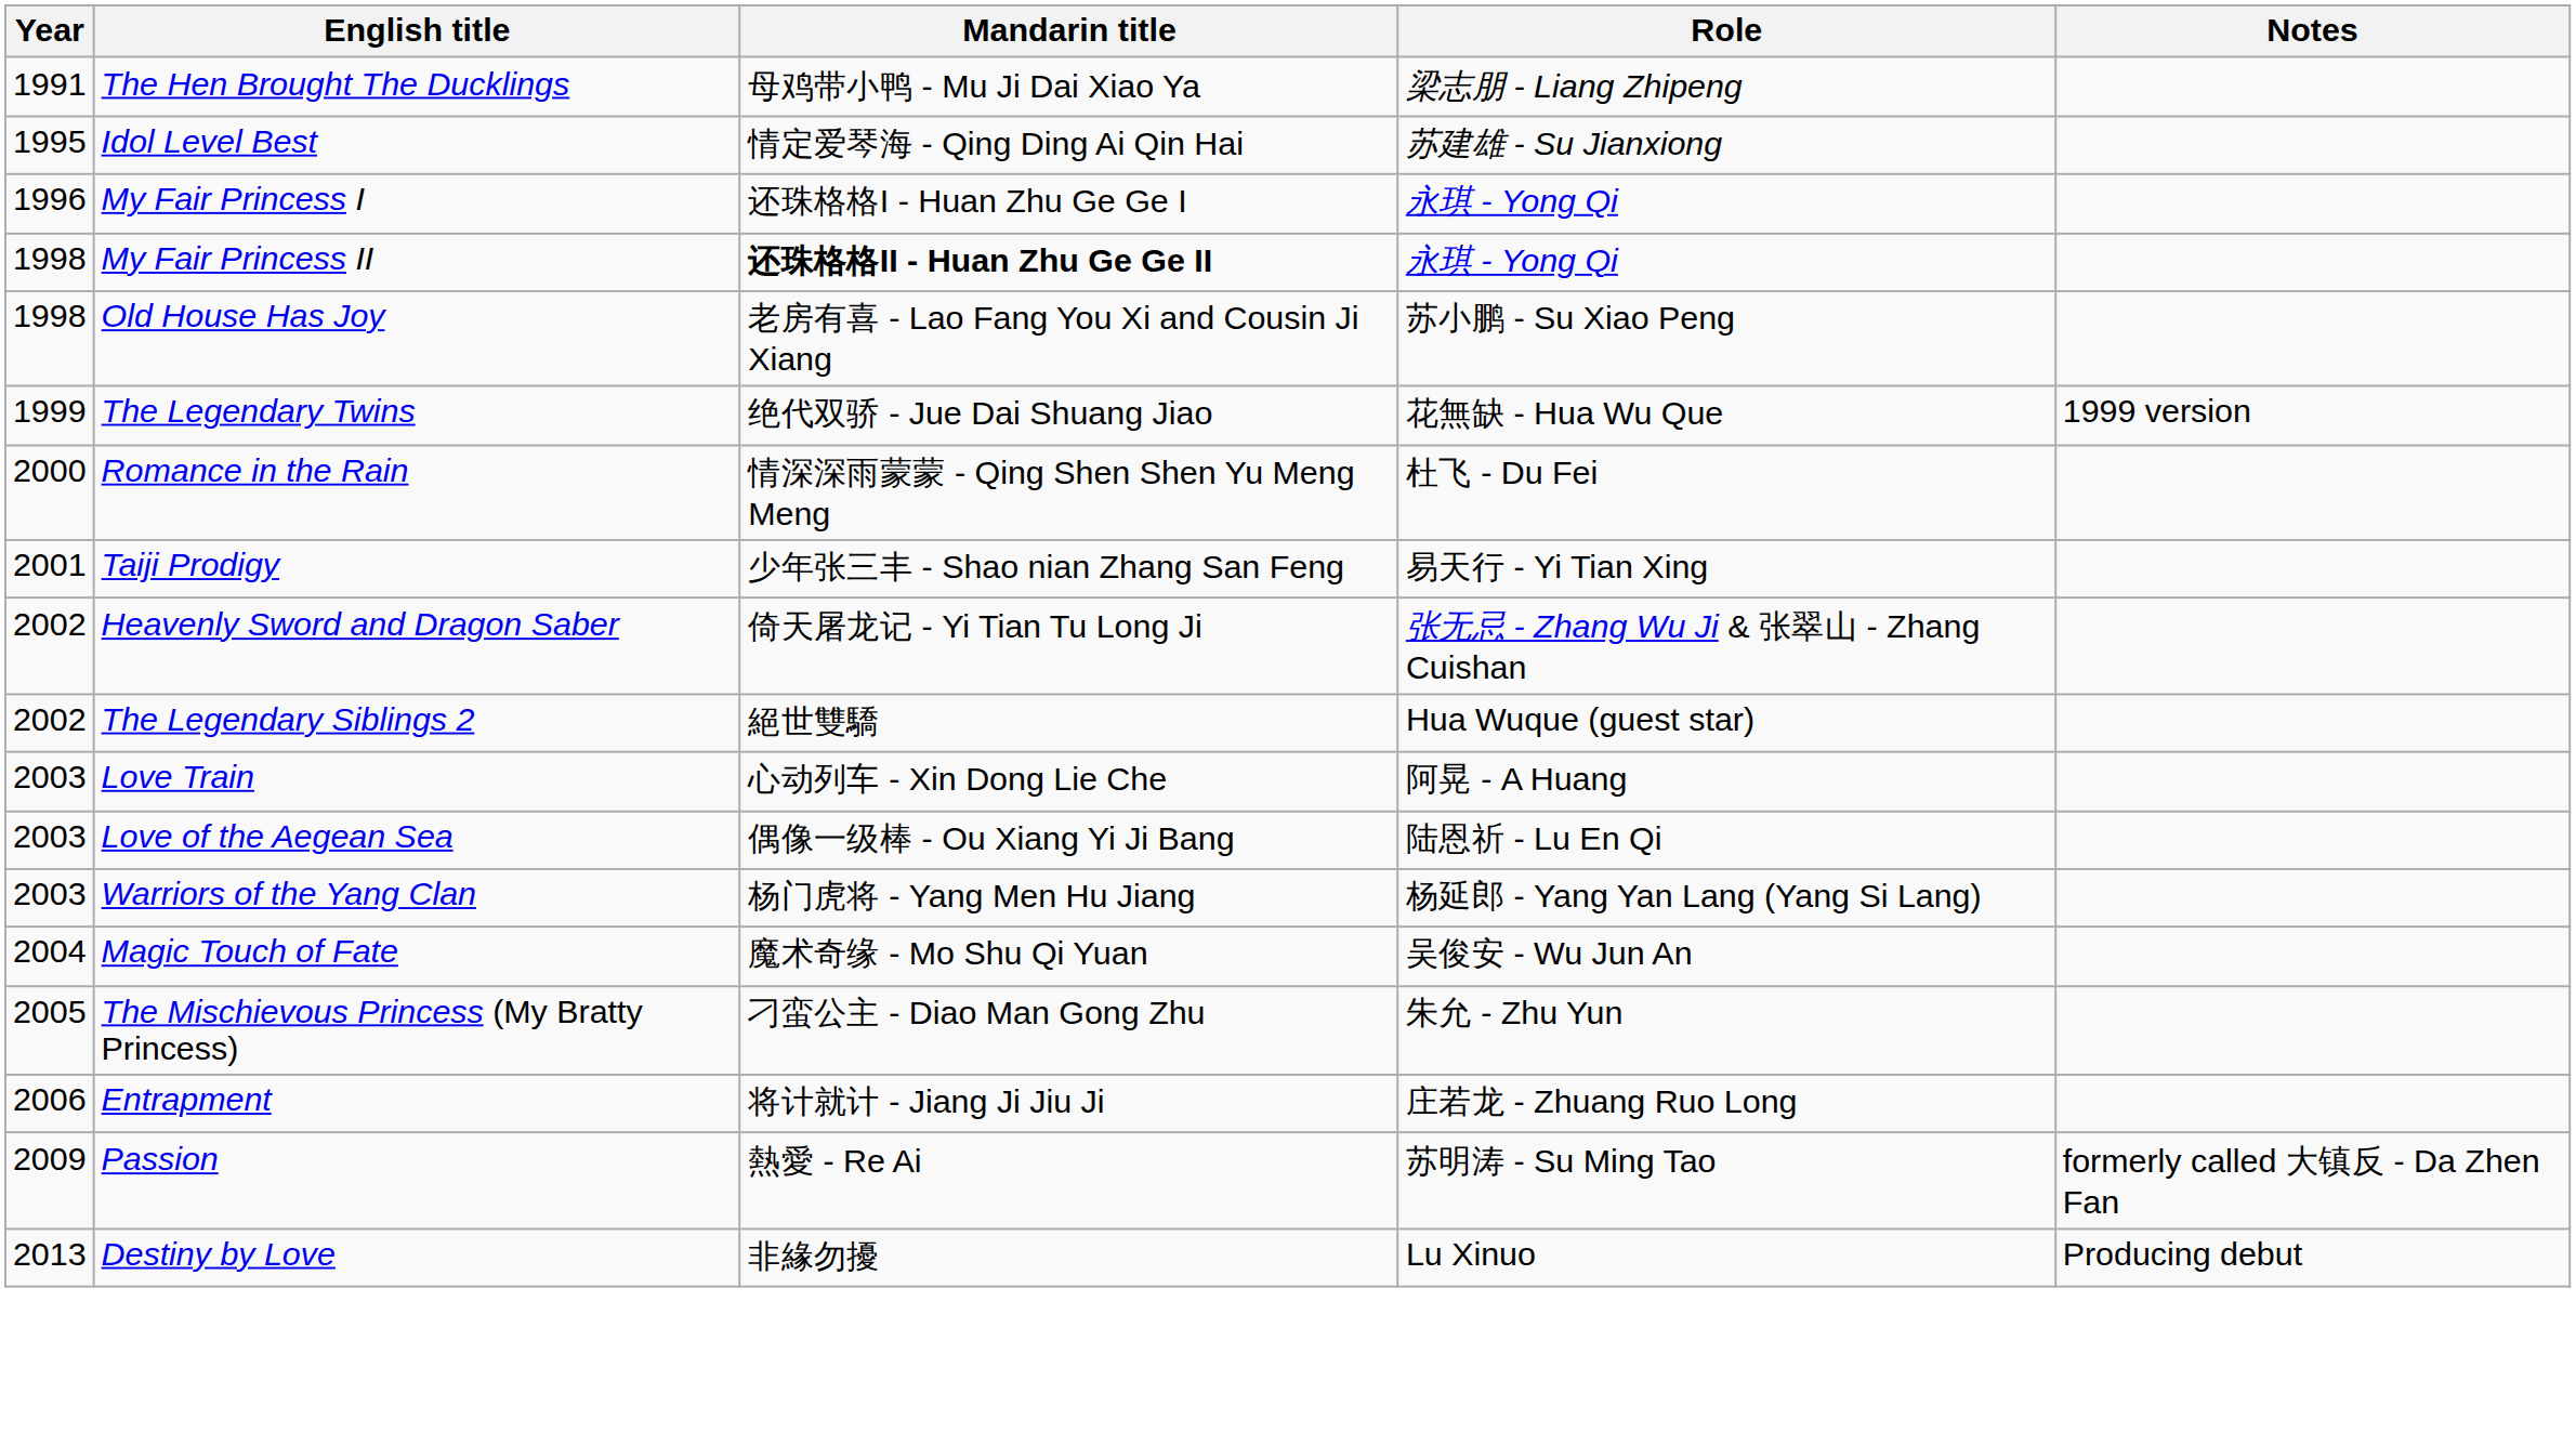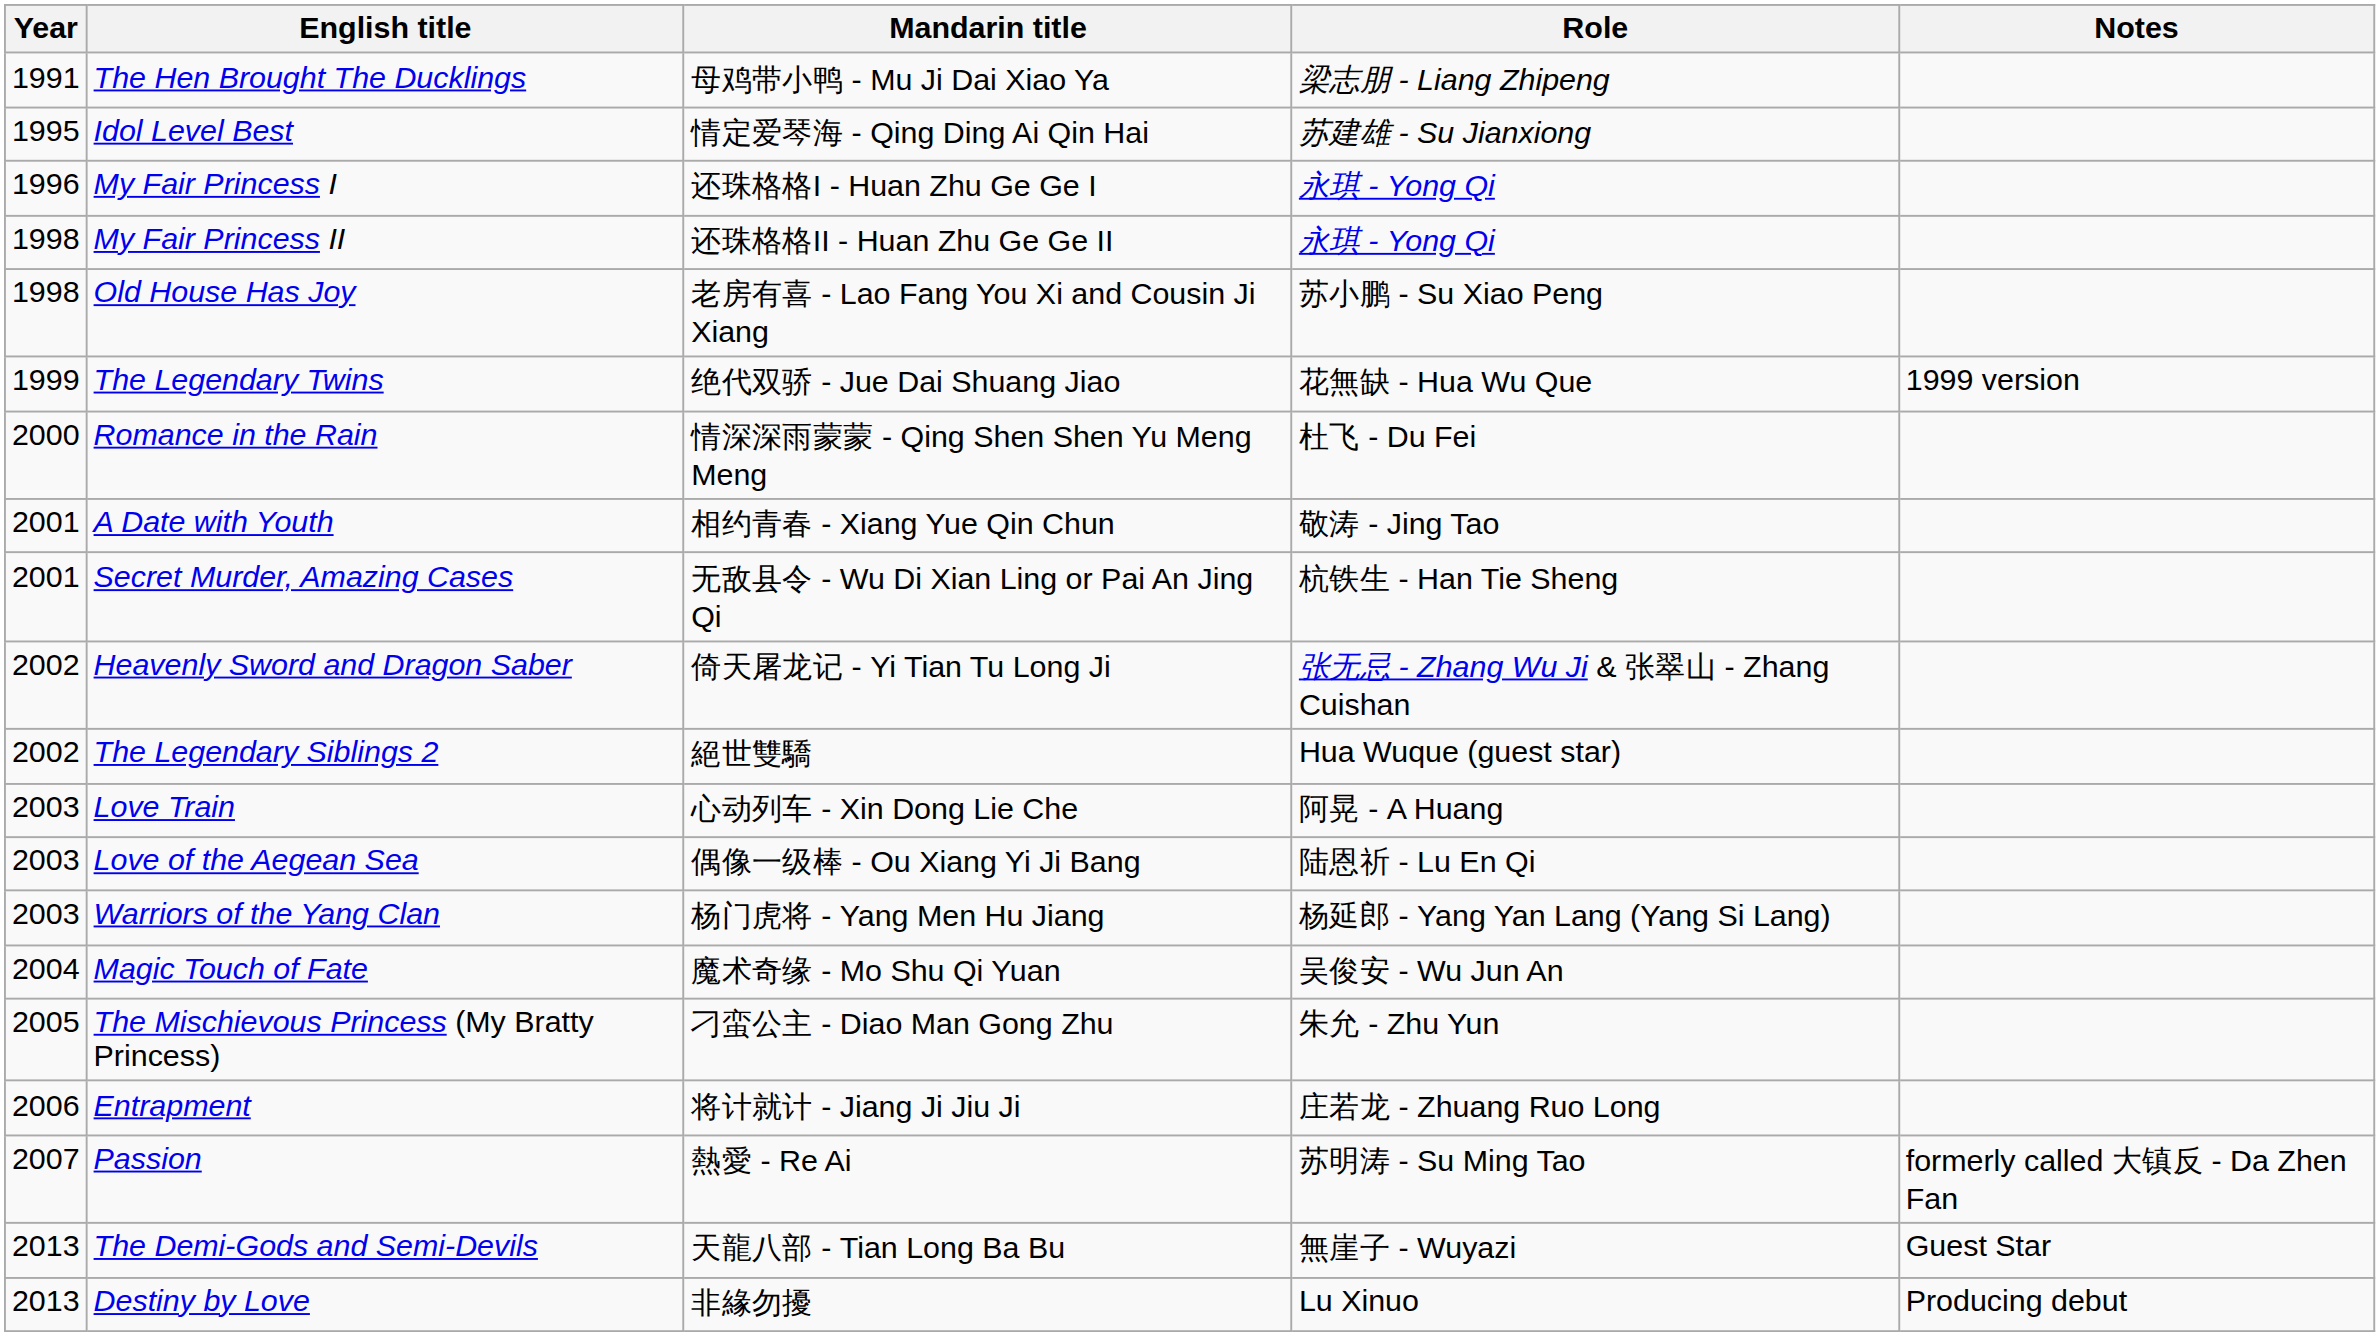My Fair Princess II | Mandarin title: bold -> normal
- row: 2001 | Taiji Prodigy | 少年张三丰 - Shao nian Zhang San Feng | 易天行 - Yi Tian Xing
+ row: 2001 | A Date with Youth | 相约青春 - Xiang Yue Qin Chun | 敬涛 - Jing Tao
+ row: 2001 | Secret Murder, Amazing Cases | 无敌县令 - Wu Di Xian Ling or Pai An Jing Qi | 杭铁生 - Han Tie Sheng
Passion | Year: 2009 -> 2007
+ row: 2013 | The Demi-Gods and Semi-Devils | 天龍八部 - Tian Long Ba Bu | 無崖子 - Wuyazi | Guest Star
